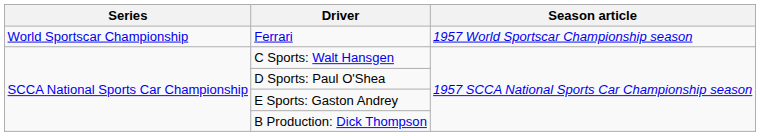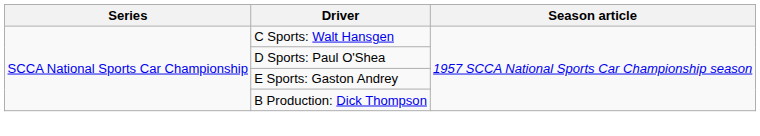- row: World Sportscar Championship | Ferrari | 1957 World Sportscar Championship season
